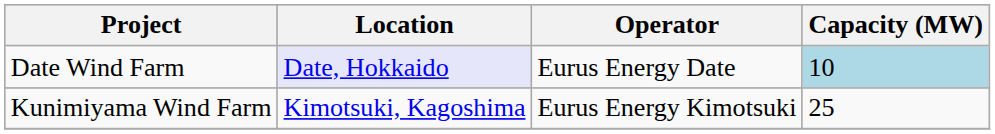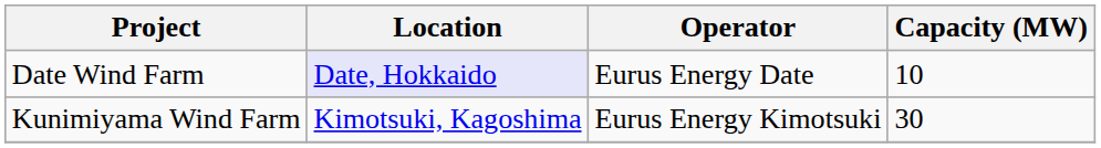Date Wind Farm | Capacity (MW): lightblue background -> no background
Kunimiyama Wind Farm | Capacity (MW): 25 -> 30
